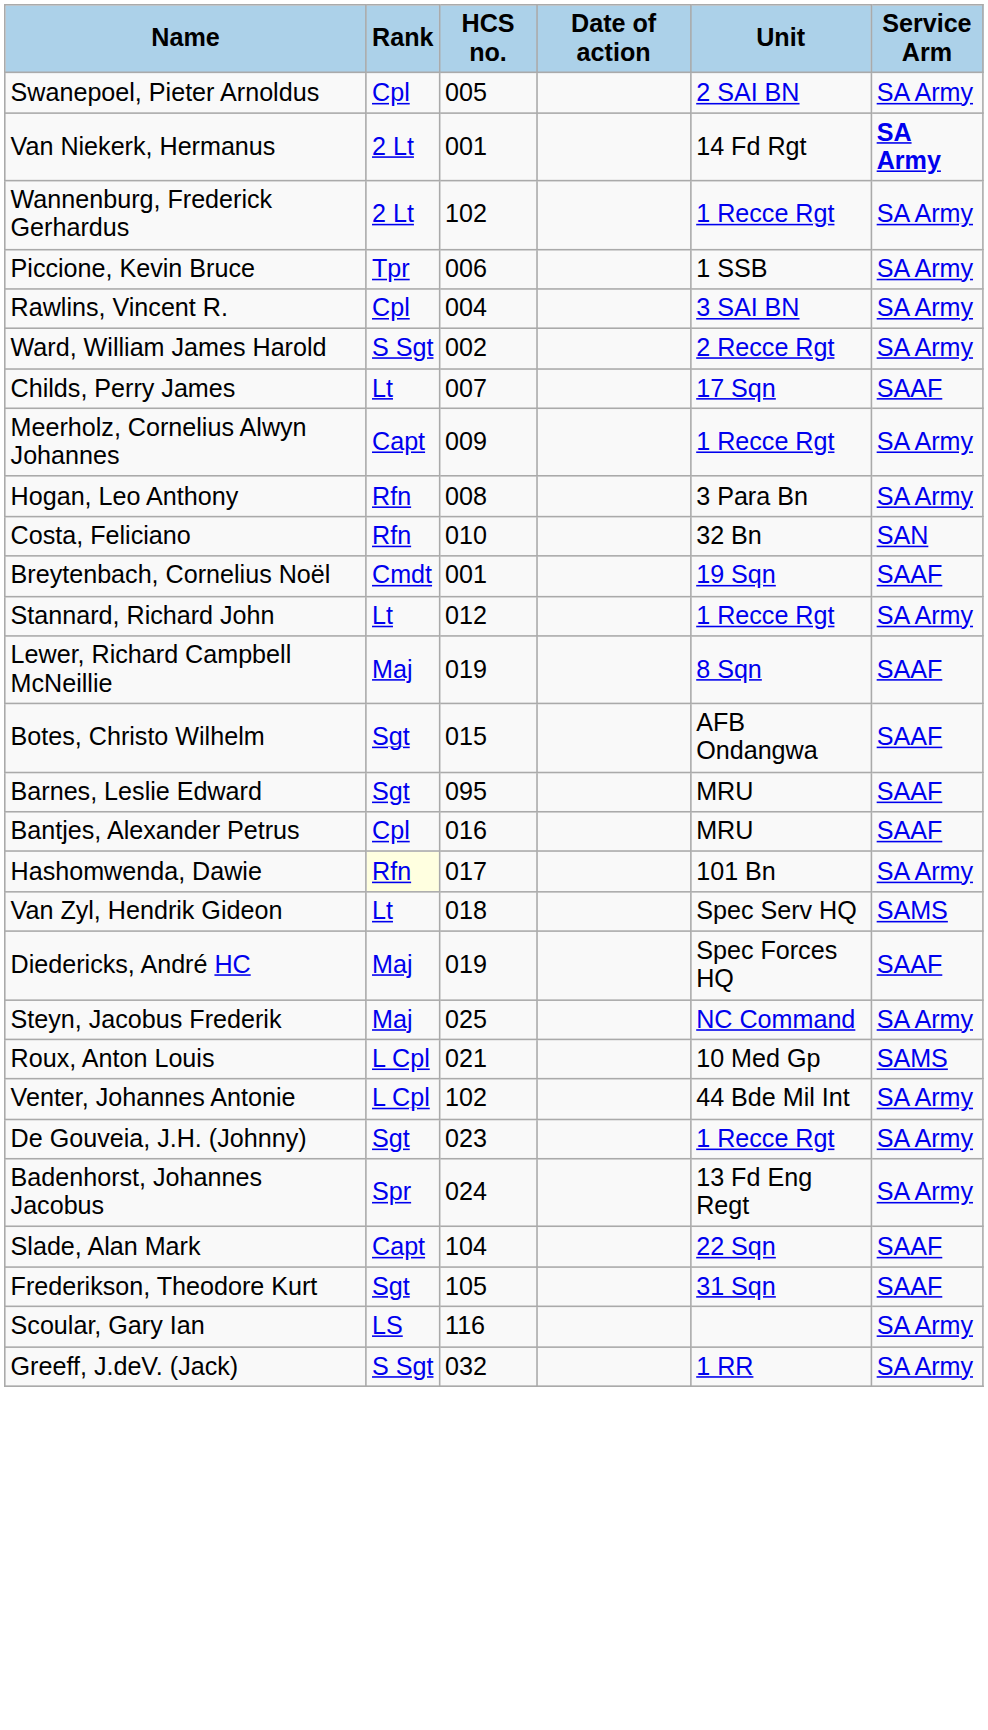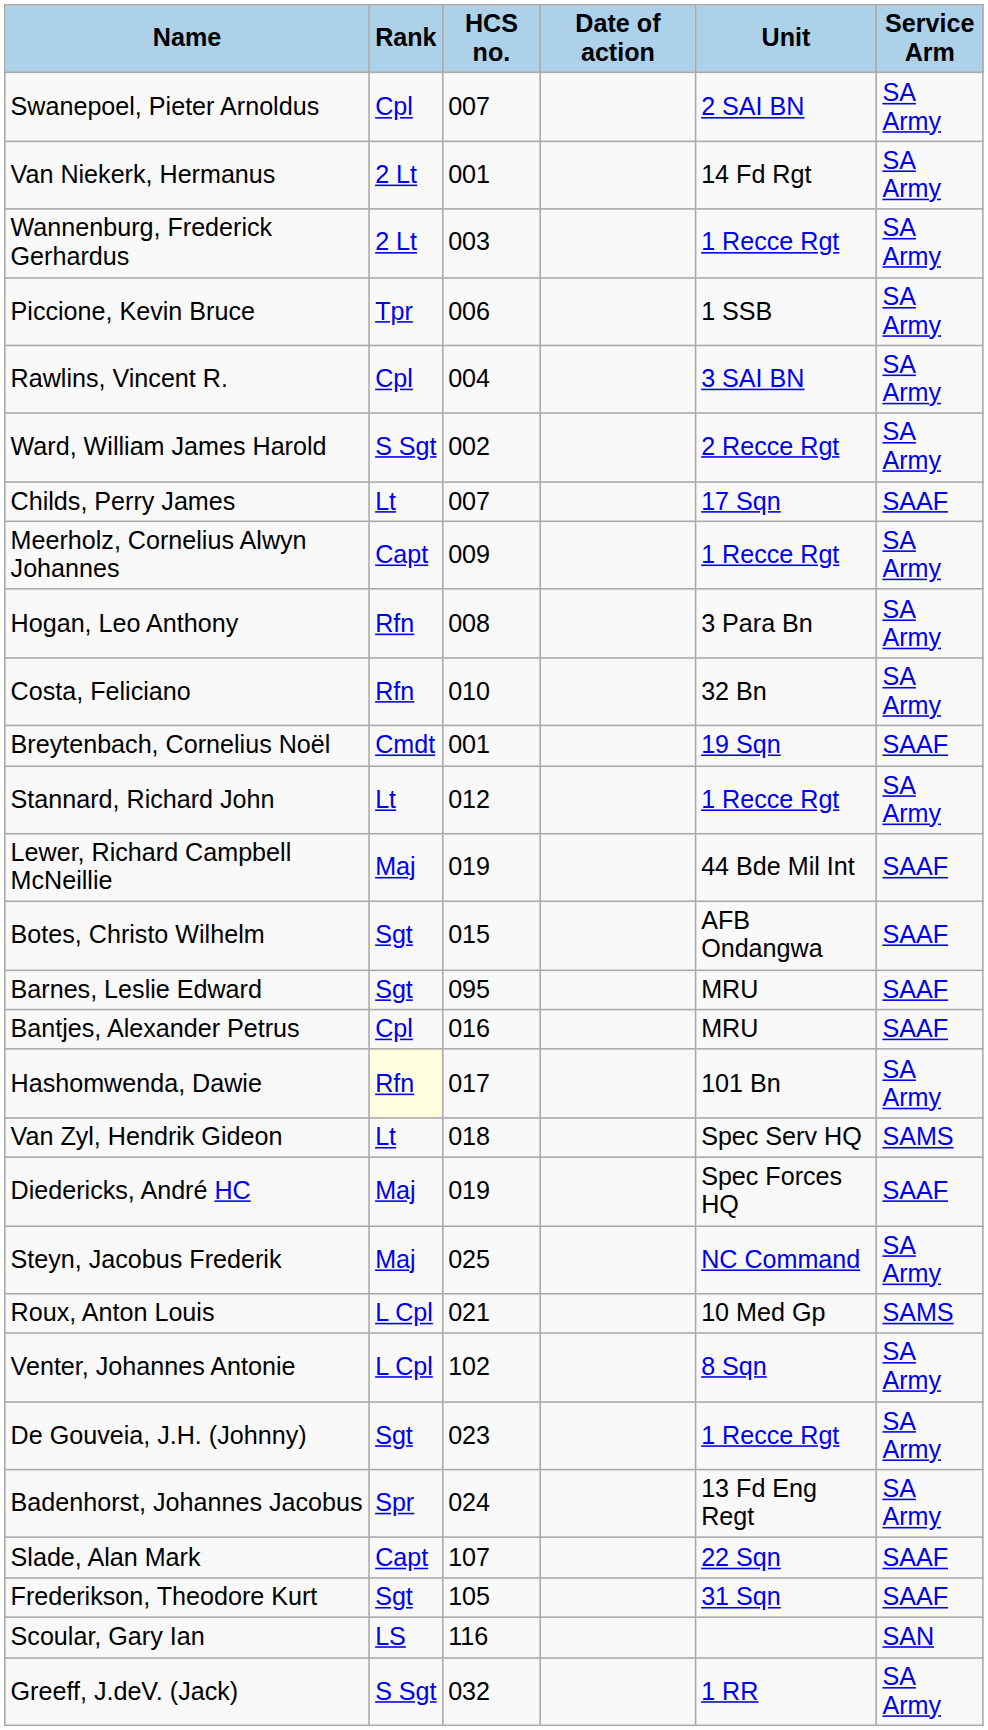Swanepoel, Pieter Arnoldus | HCS no.: 005 -> 007
Van Niekerk, Hermanus | Service Arm: bold -> normal
Wannenburg, Frederick Gerhardus | HCS no.: 102 -> 003
Costa, Feliciano | Service Arm: SAN -> SA Army
Lewer, Richard Campbell McNeillie | Unit: 8 Sqn -> 44 Bde Mil Int
Venter, Johannes Antonie | Unit: 44 Bde Mil Int -> 8 Sqn
Slade, Alan Mark | HCS no.: 104 -> 107
Scoular, Gary Ian | Service Arm: SA Army -> SAN
